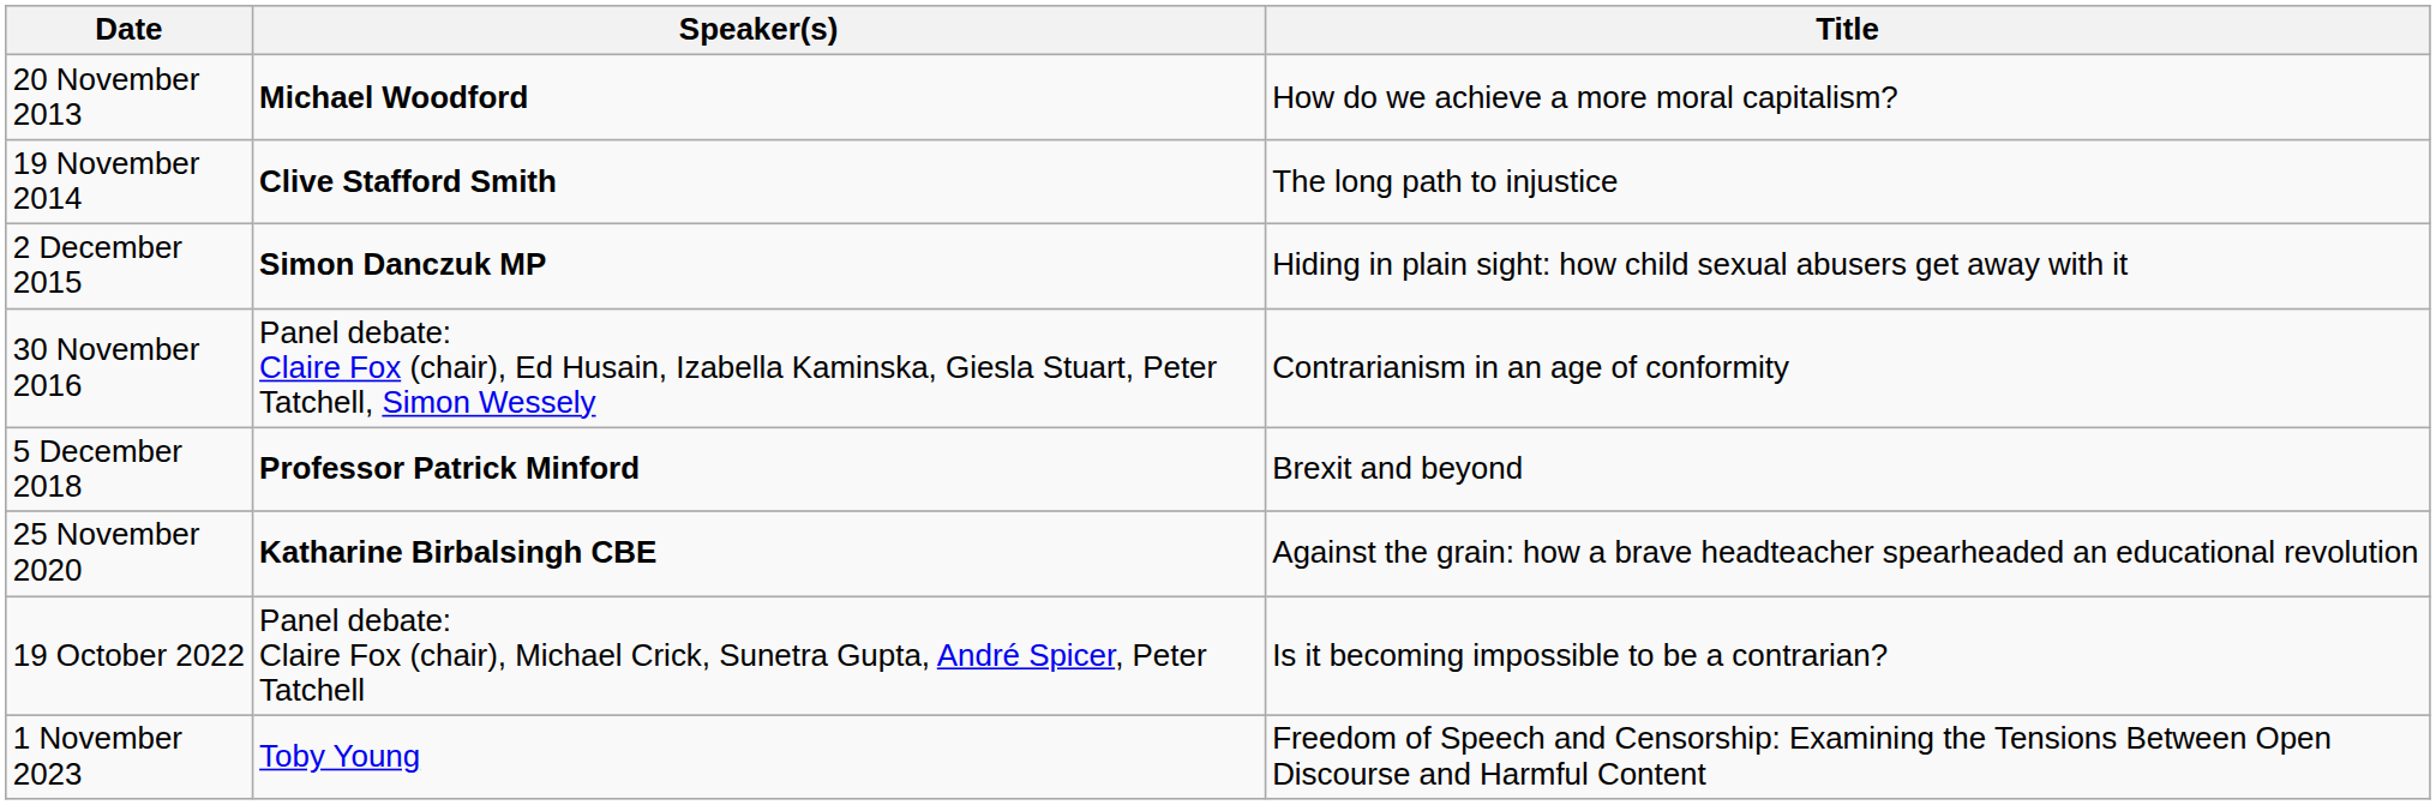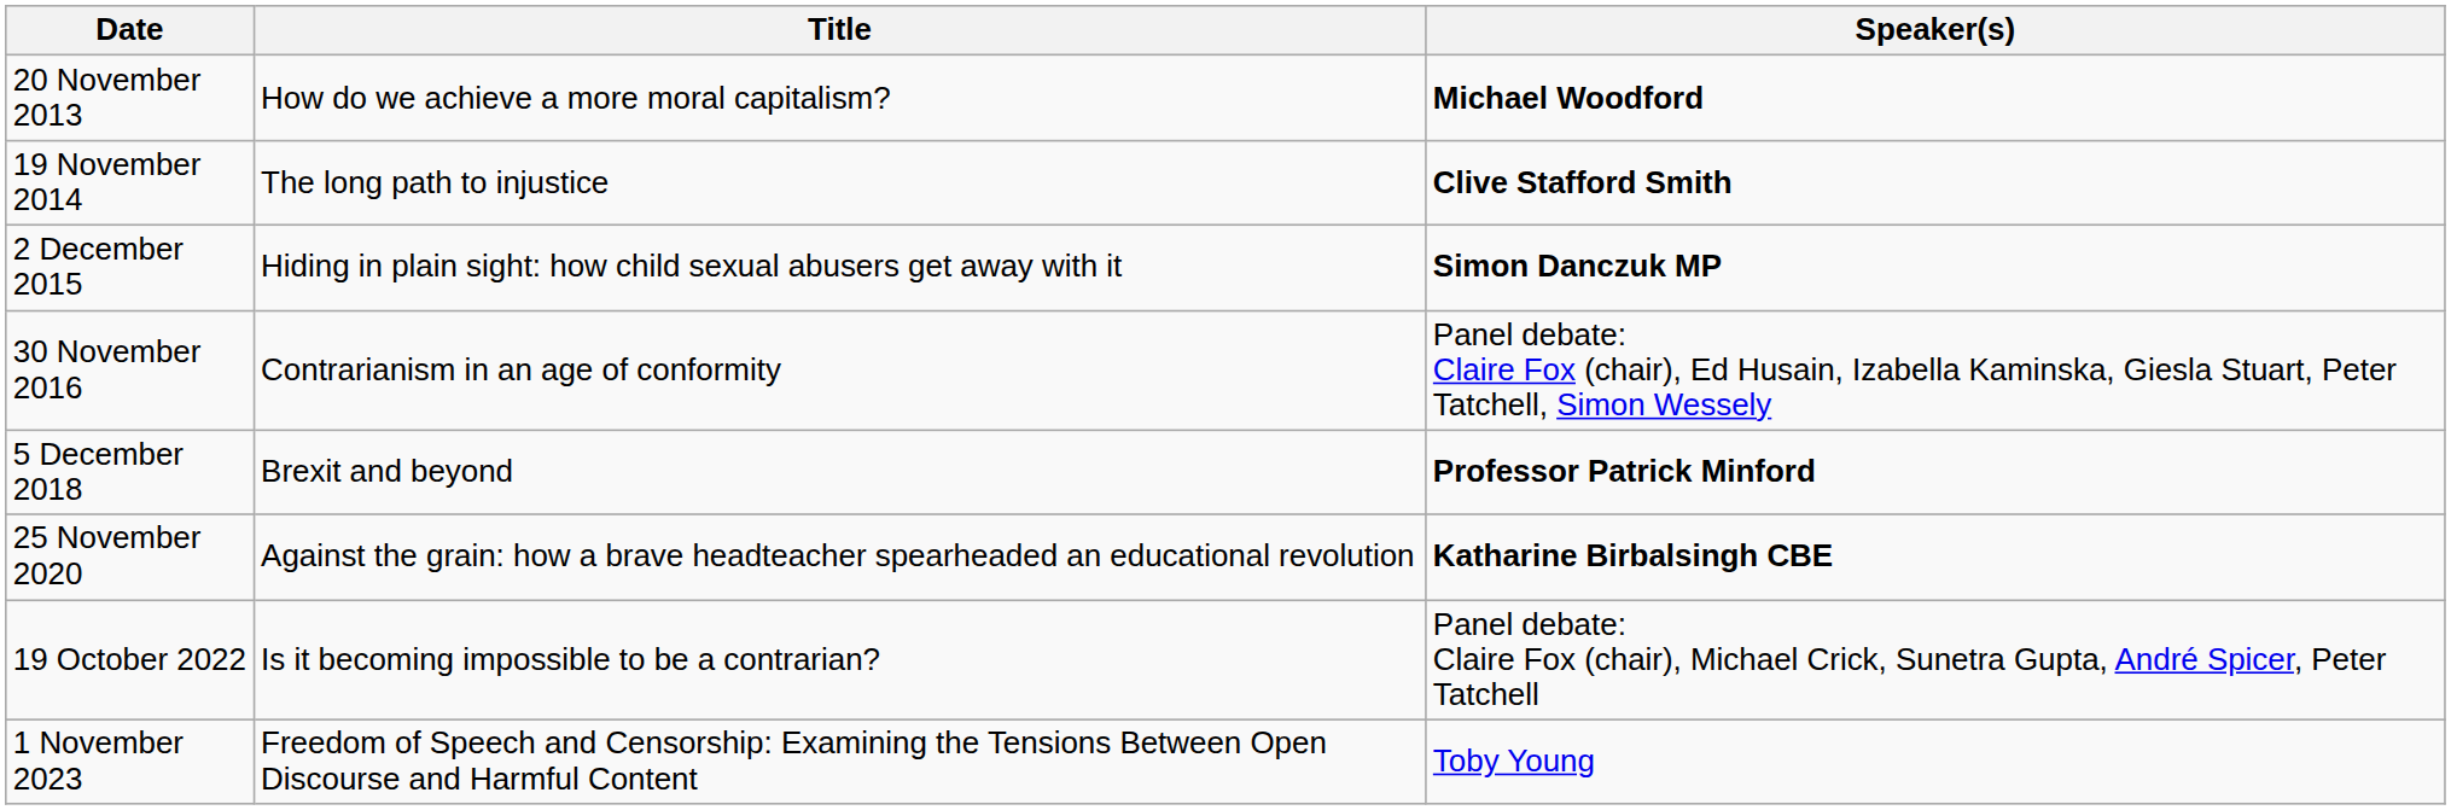columns swapped: Speaker(s) <-> Title
